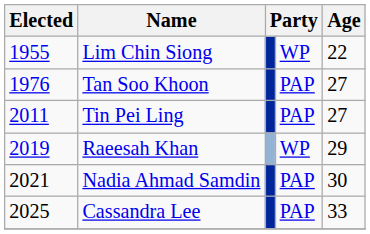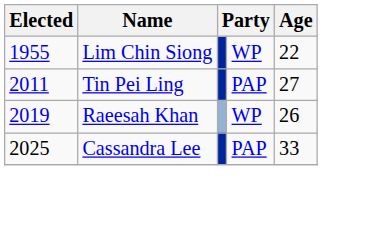- row: 1976 | Tan Soo Khoon | PAP | 27
Raeesah Khan | Age: 29 -> 26
- row: 2021 | Nadia Ahmad Samdin | PAP | 30
